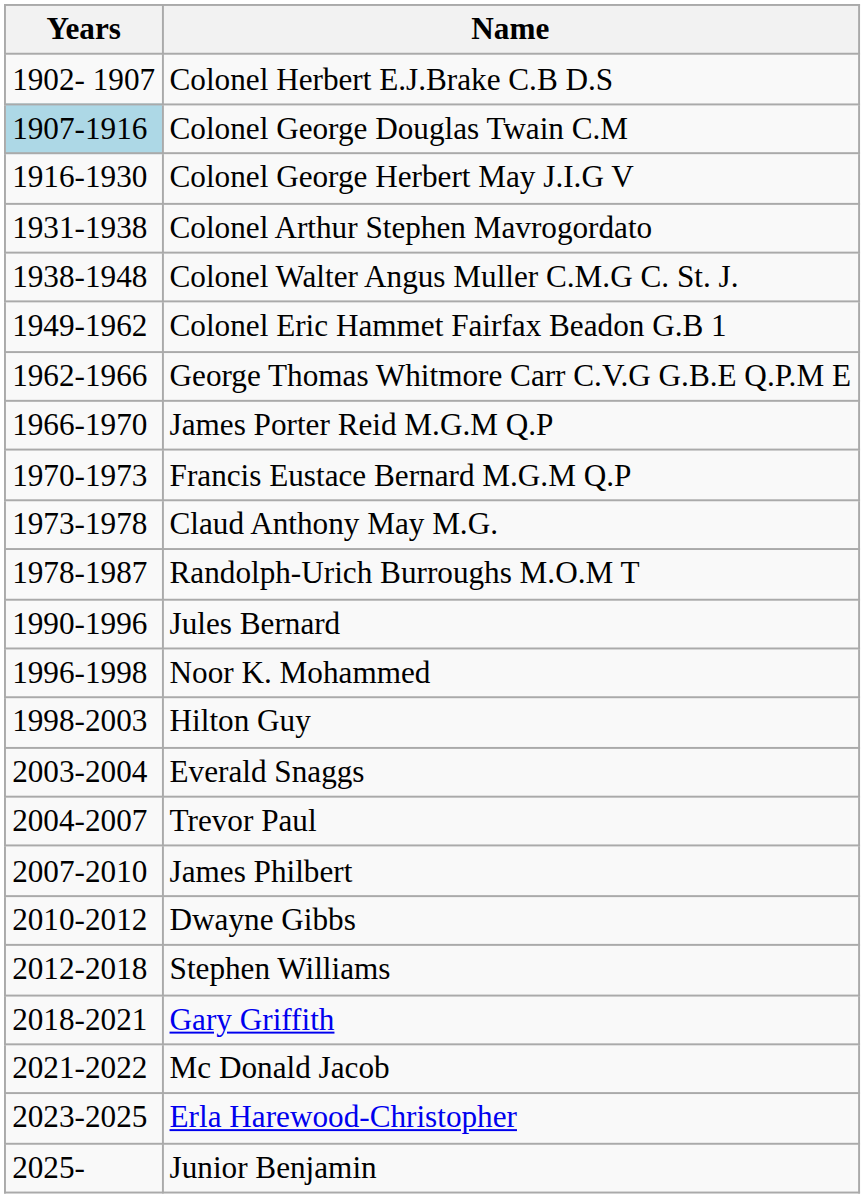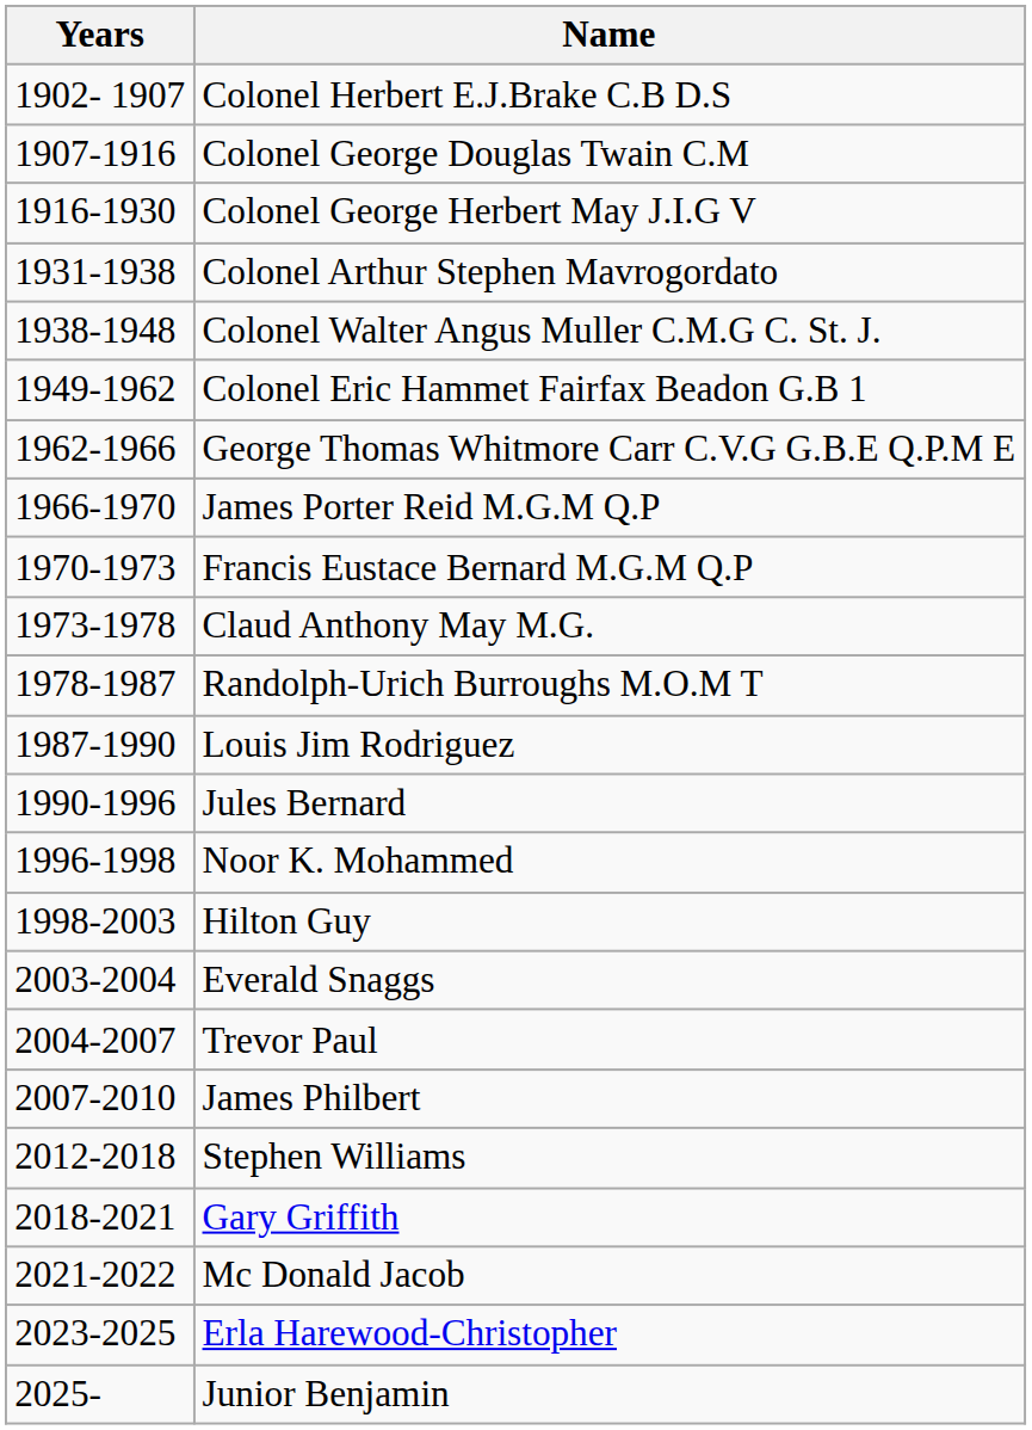Colonel George Douglas Twain C.M | Years: lightblue background -> no background
+ row: 1987-1990 | Louis Jim Rodriguez
- row: 2010-2012 | Dwayne Gibbs
